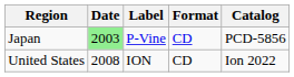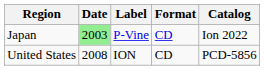Japan | Catalog: PCD-5856 -> Ion 2022
United States | Catalog: Ion 2022 -> PCD-5856
